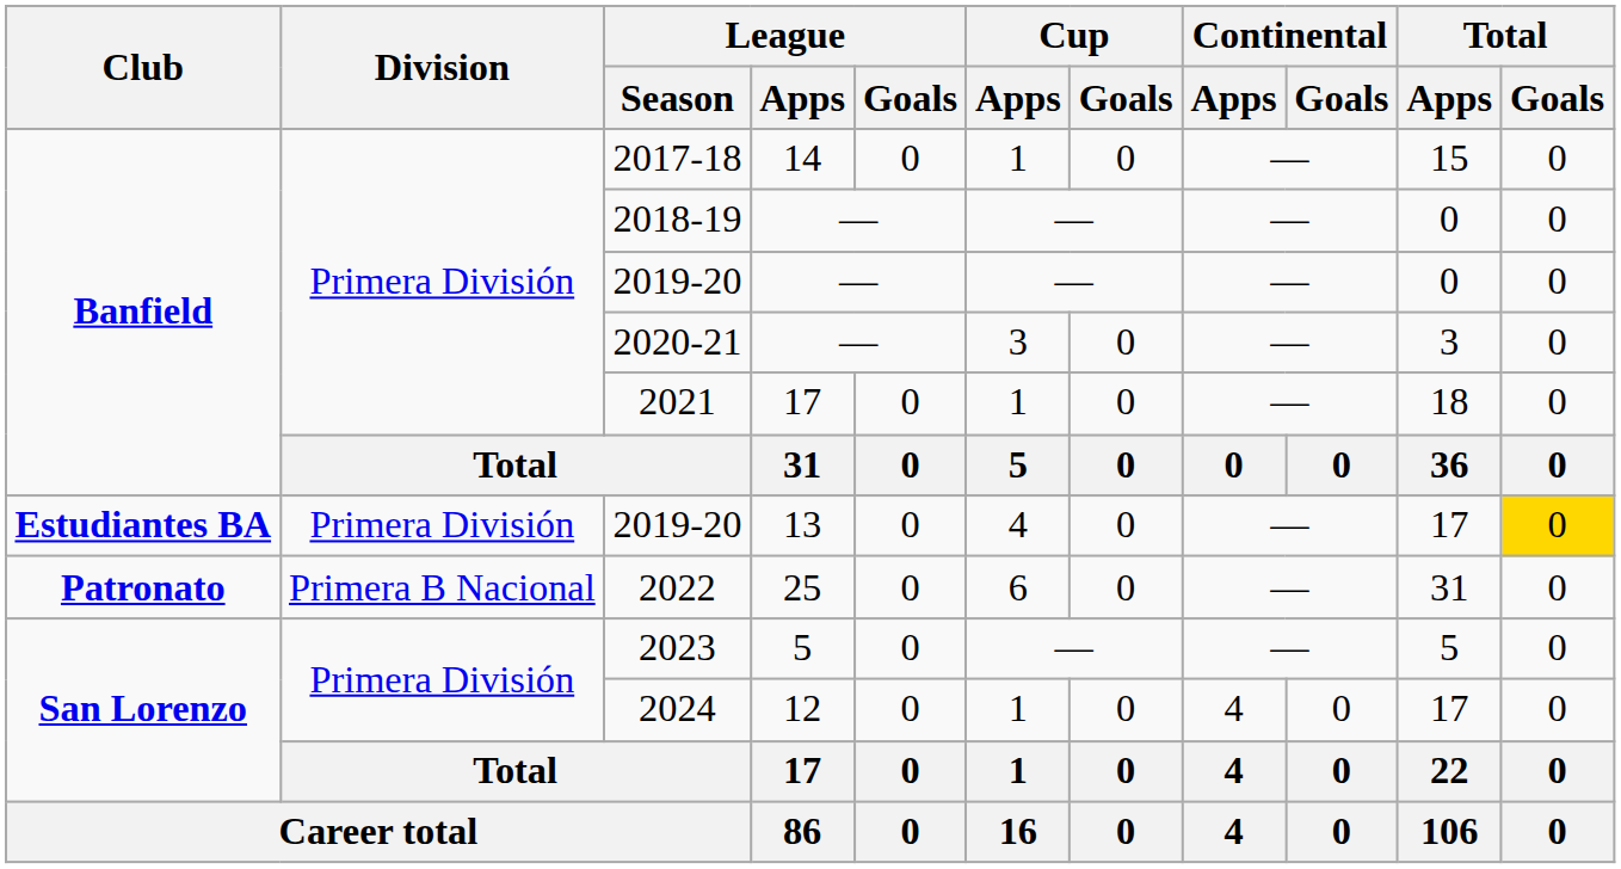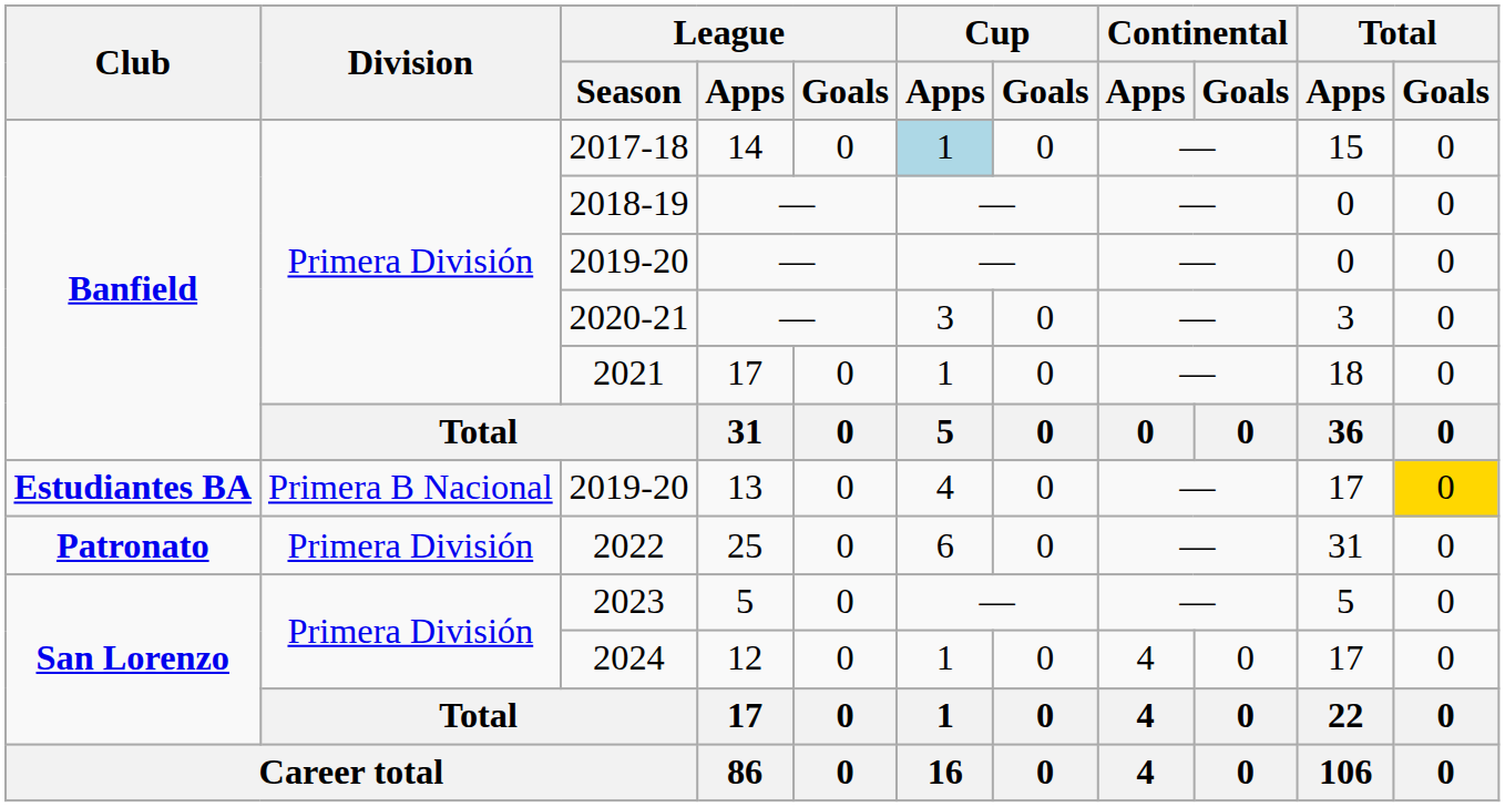2017-18 | Cup / Apps: no background -> lightblue background
2019-20 / 13 | Division: Primera División -> Primera B Nacional
2022 | Division: Primera B Nacional -> Primera División
